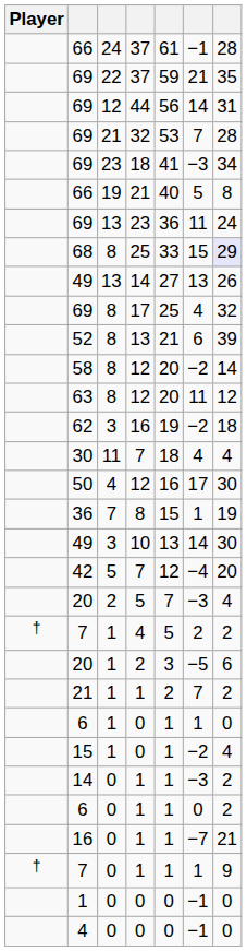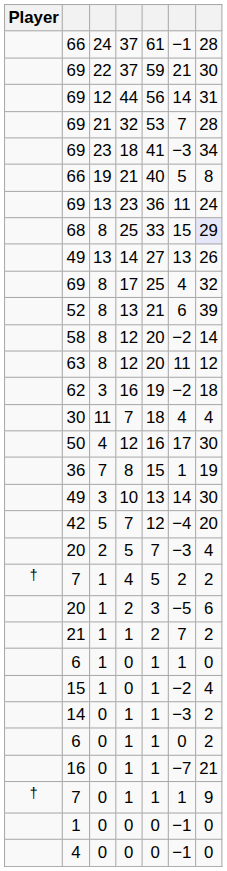69 / 37 | column 7: 35 -> 30
